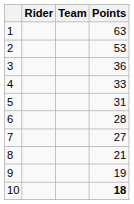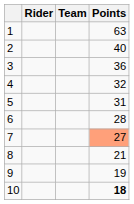2 | Points: 53 -> 40
4 | Points: 33 -> 32
7 | Points: no background -> lightsalmon background
